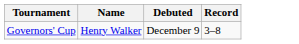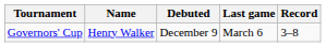+ column: Last game | March 6
